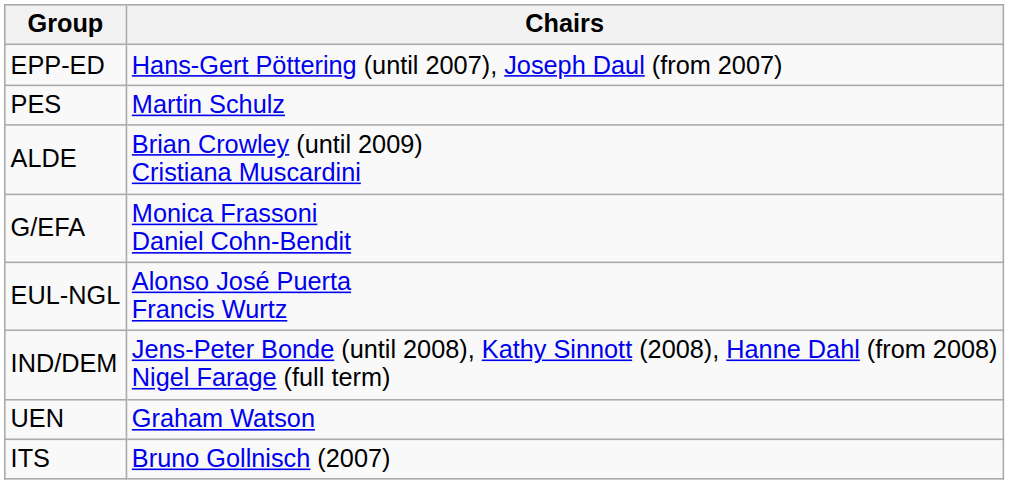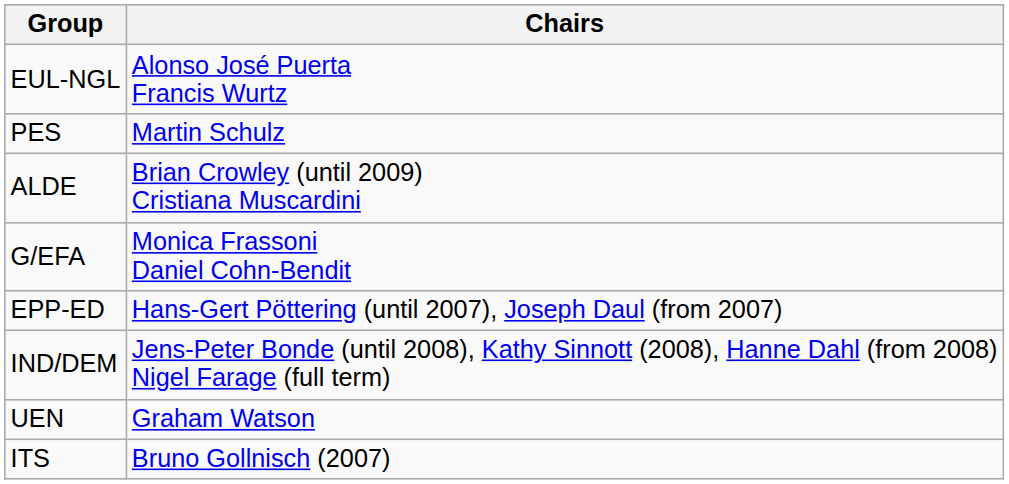rows swapped: EPP-ED <-> EUL-NGL
